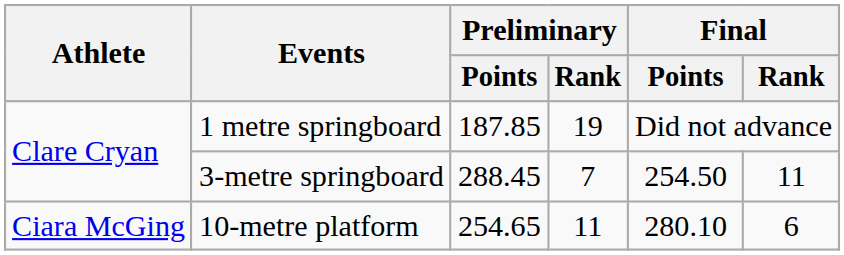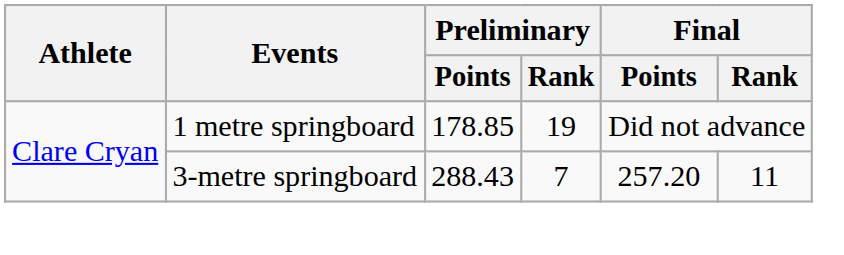1 metre springboard | Preliminary / Points: 187.85 -> 178.85
3-metre springboard | Preliminary / Points: 288.45 -> 288.43
3-metre springboard | Final / Points: 254.50 -> 257.20
- row: Ciara McGing | 10-metre platform | 254.65 | 11 | 280.10 | 6
